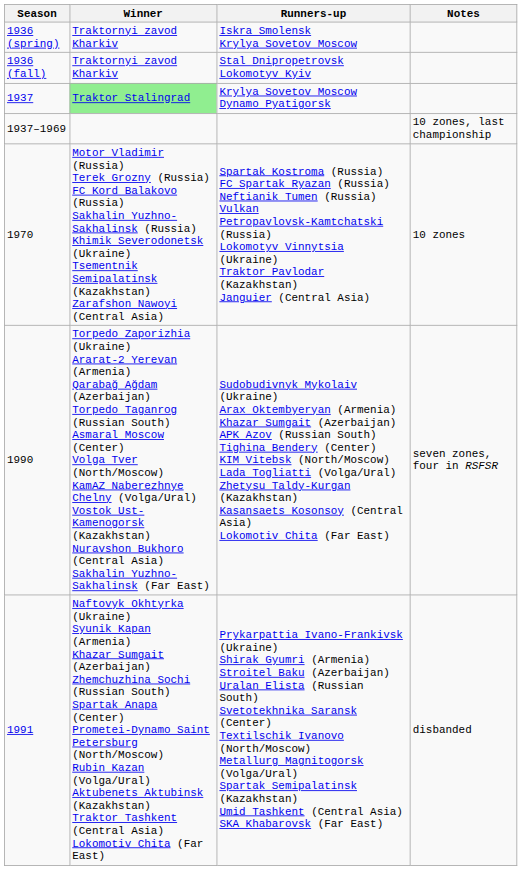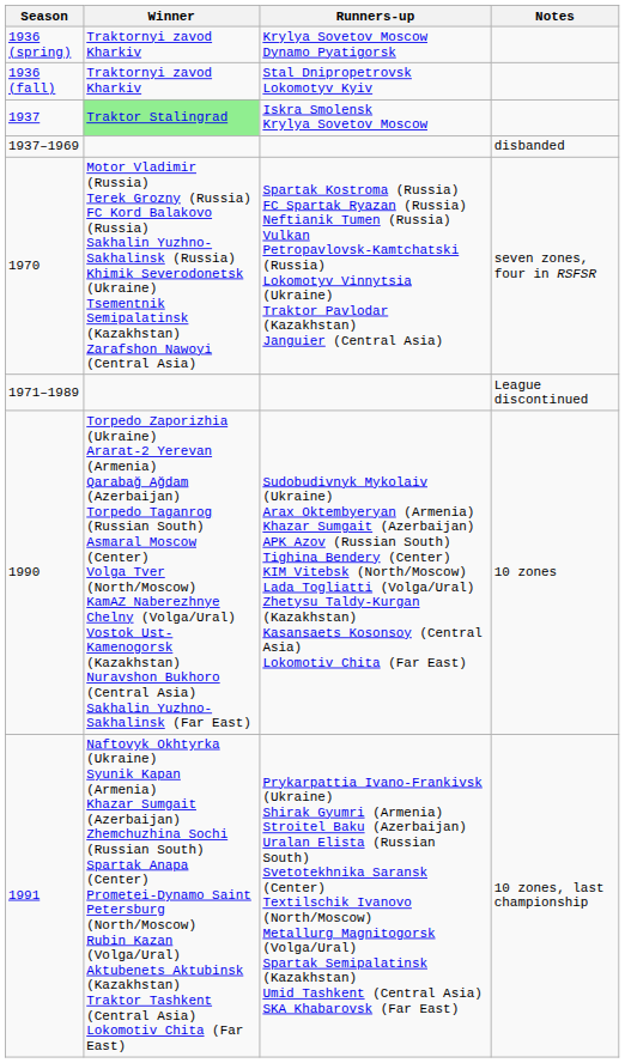1936 (spring) | Runners-up: Iskra Smolensk Krylya Sovetov Moscow -> Krylya Sovetov Moscow Dynamo Pyatigorsk
1937 | Runners-up: Krylya Sovetov Moscow Dynamo Pyatigorsk -> Iskra Smolensk Krylya Sovetov Moscow
1937–1969 | Notes: 10 zones, last championship -> disbanded
1970 | Notes: 10 zones -> seven zones, four in RSFSR
+ row: 1971–1989 | League discontinued
1990 | Notes: seven zones, four in RSFSR -> 10 zones
1991 | Notes: disbanded -> 10 zones, last championship
